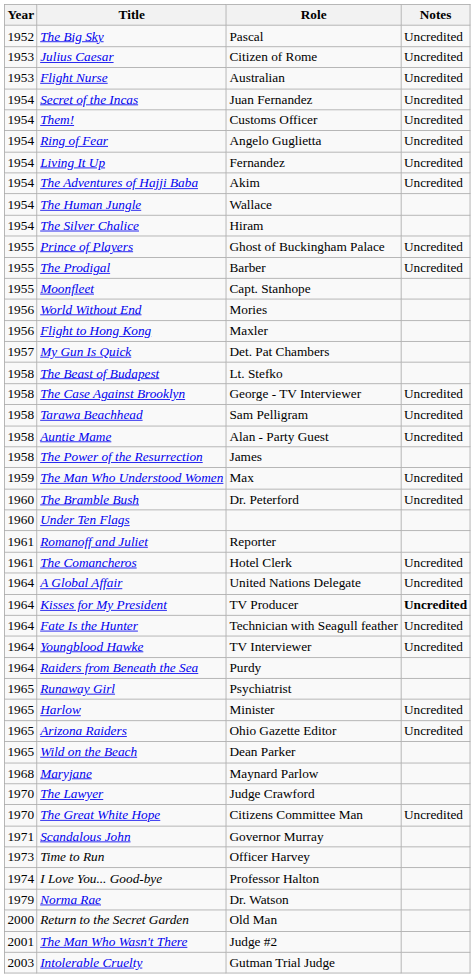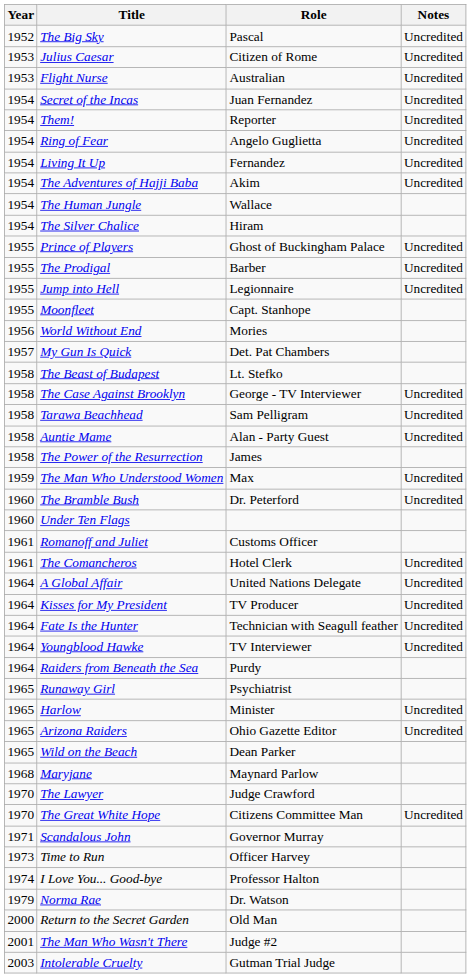Them! | Role: Customs Officer -> Reporter
+ row: 1955 | Jump into Hell | Legionnaire | Uncredited
- row: 1956 | Flight to Hong Kong | Maxler
Romanoff and Juliet | Role: Reporter -> Customs Officer
Kisses for My President | Notes: bold -> normal
